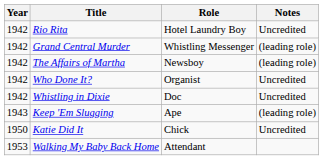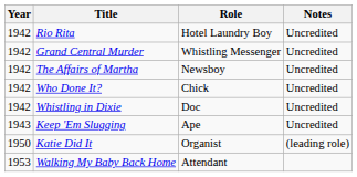Grand Central Murder | Notes: (leading role) -> Uncredited
The Affairs of Martha | Notes: (leading role) -> Uncredited
Who Done It? | Role: Organist -> Chick
Keep 'Em Slugging | Notes: (leading role) -> Uncredited
Katie Did It | Role: Chick -> Organist
Katie Did It | Notes: Uncredited -> (leading role)
